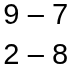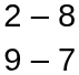rows swapped: 2 – 8 <-> 9 – 7
